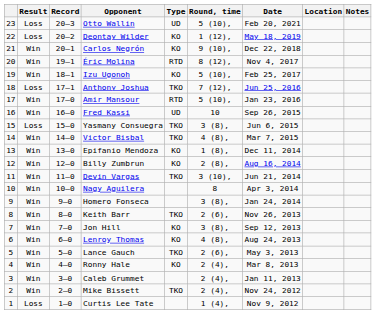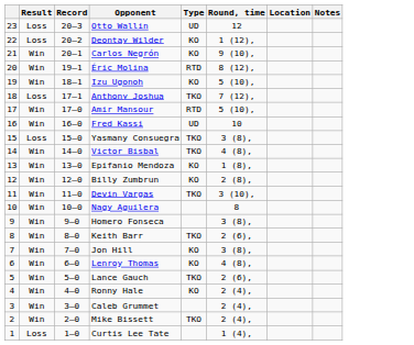- column: Date | Feb 20, 2021 | May 18, 2019 | Dec 22, 2018 | Nov 4, 2017 | Feb 25, 2017 | Jun 25, 2016 | Jan 23, 2016 | Sep 26, 2015 | Jun 6, 2015 | Mar 7, 2015 | Dec 11, 2014 | Aug 16, 2014 | Jun 21, 2014 | Apr 3, 2014 | Jan 24, 2014 | Nov 26, 2013 | Sep 12, 2013 | Aug 24, 2013 | May 3, 2013 | Mar 8, 2013 | Jan 11, 2013 | Nov 24, 2012 | Nov 9, 2012
Otto Wallin | Round, time: 5 (10), -> 12
